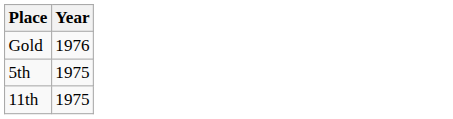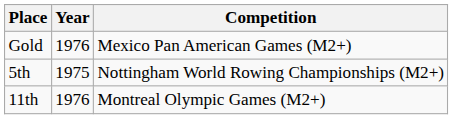+ column: Competition | Mexico Pan American Games (M2+) | Nottingham World Rowing Championships (M2+) | Montreal Olympic Games (M2+)
11th | Year: 1975 -> 1976
